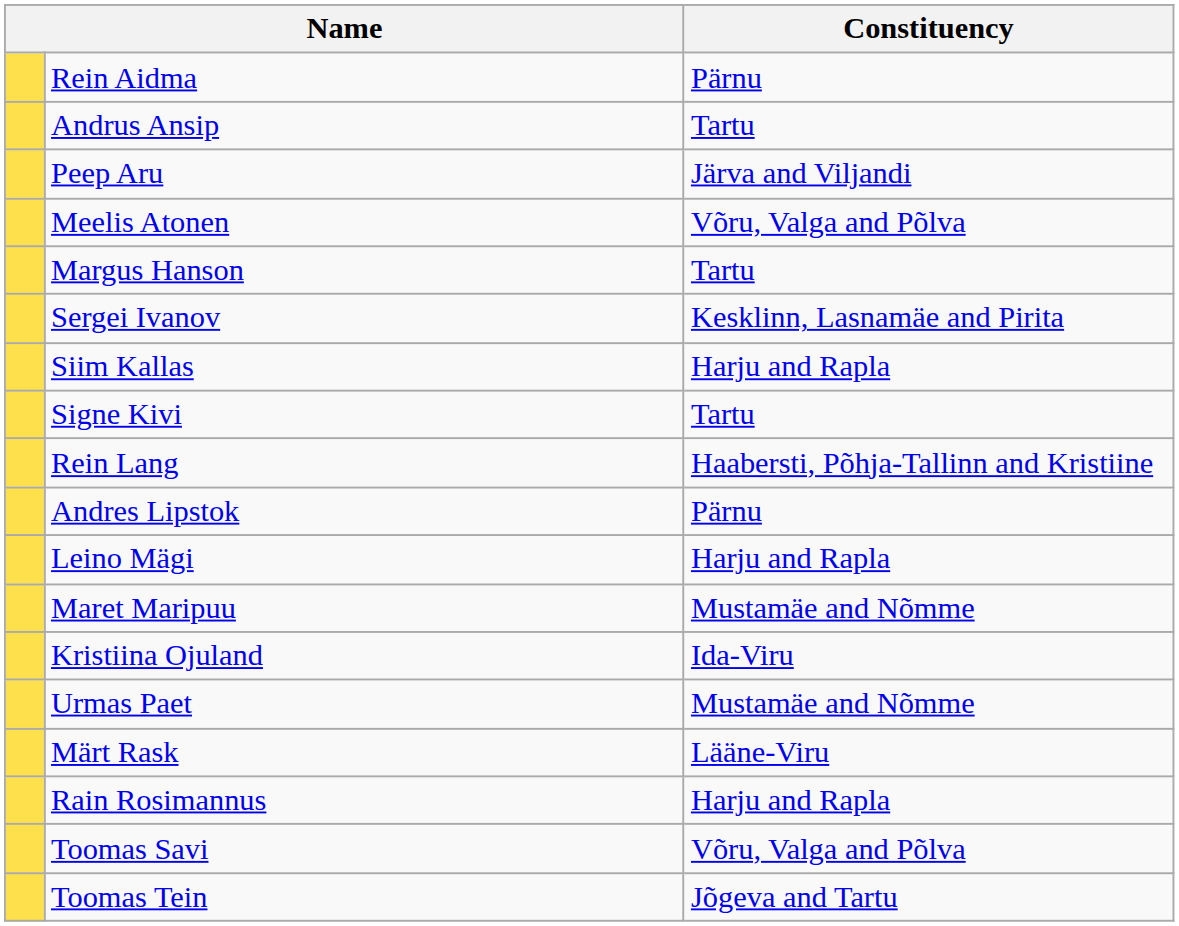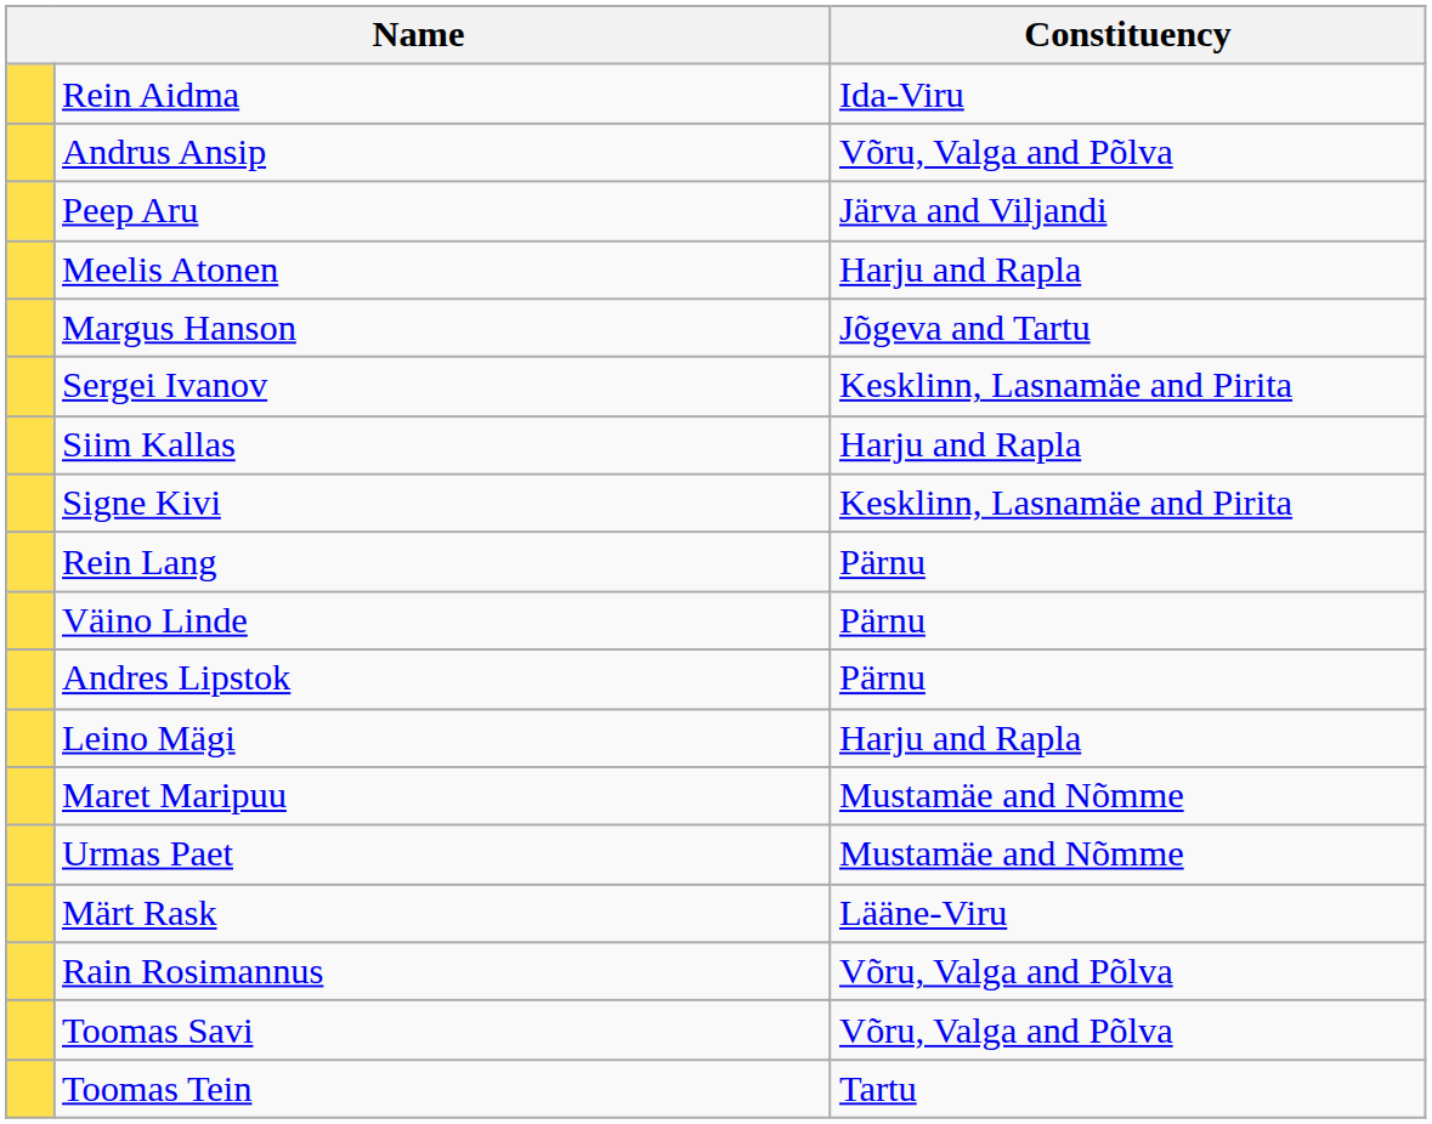Rein Aidma | Constituency: Pärnu -> Ida-Viru
Andrus Ansip | Constituency: Tartu -> Võru, Valga and Põlva
Meelis Atonen | Constituency: Võru, Valga and Põlva -> Harju and Rapla
Margus Hanson | Constituency: Tartu -> Jõgeva and Tartu
Signe Kivi | Constituency: Tartu -> Kesklinn, Lasnamäe and Pirita
Rein Lang | Constituency: Haabersti, Põhja-Tallinn and Kristiine -> Pärnu
+ row: Väino Linde | Pärnu
- row: Kristiina Ojuland | Ida-Viru
Rain Rosimannus | Constituency: Harju and Rapla -> Võru, Valga and Põlva
Toomas Tein | Constituency: Jõgeva and Tartu -> Tartu
